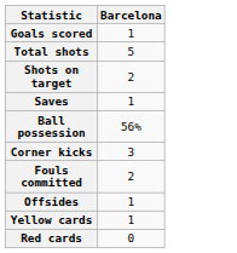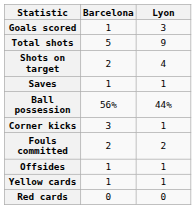+ column: Lyon | 3 | 9 | 4 | 1 | 44% | 1 | 2 | 1 | 1 | 0
